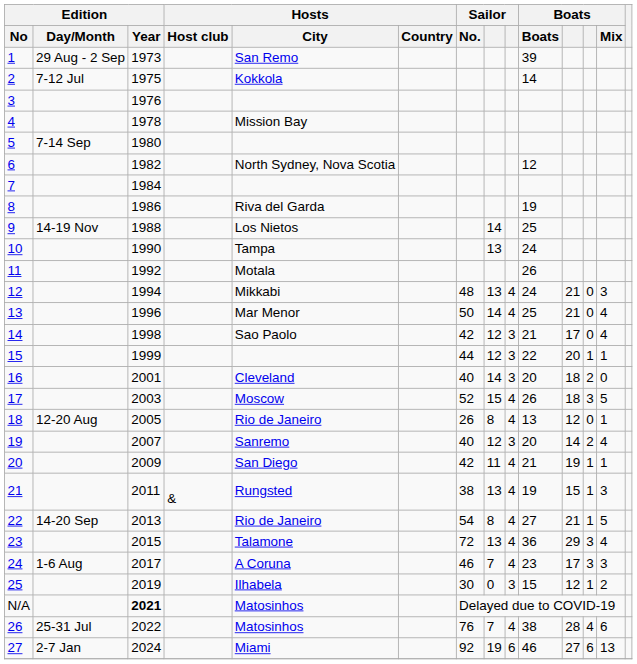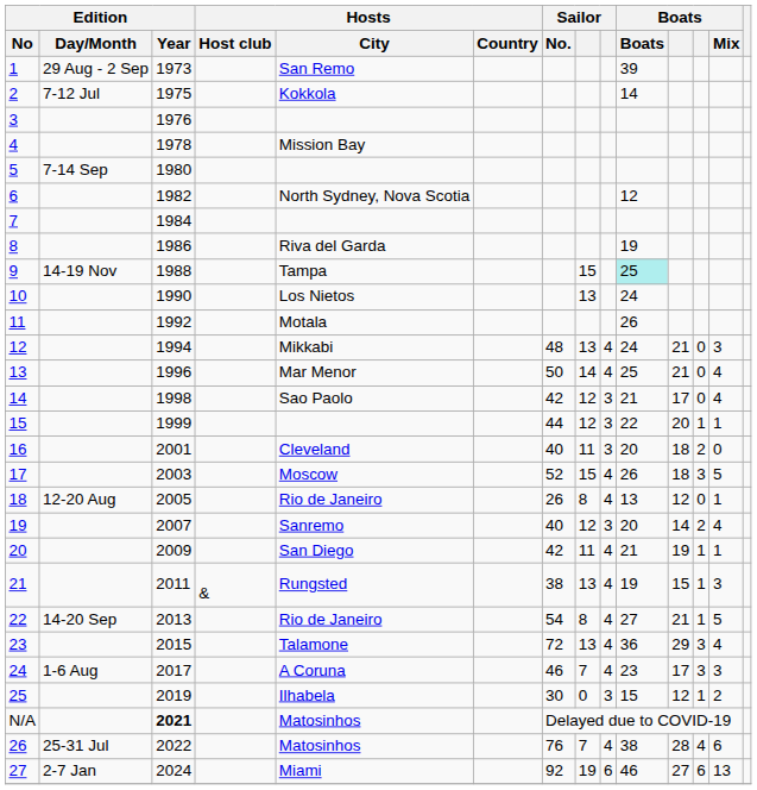9 | Hosts / City: Los Nietos -> Tampa
9 | column 8: 14 -> 15
9 | column 10: no background -> paleturquoise background
10 | Hosts / City: Tampa -> Los Nietos
16 | column 8: 14 -> 11
